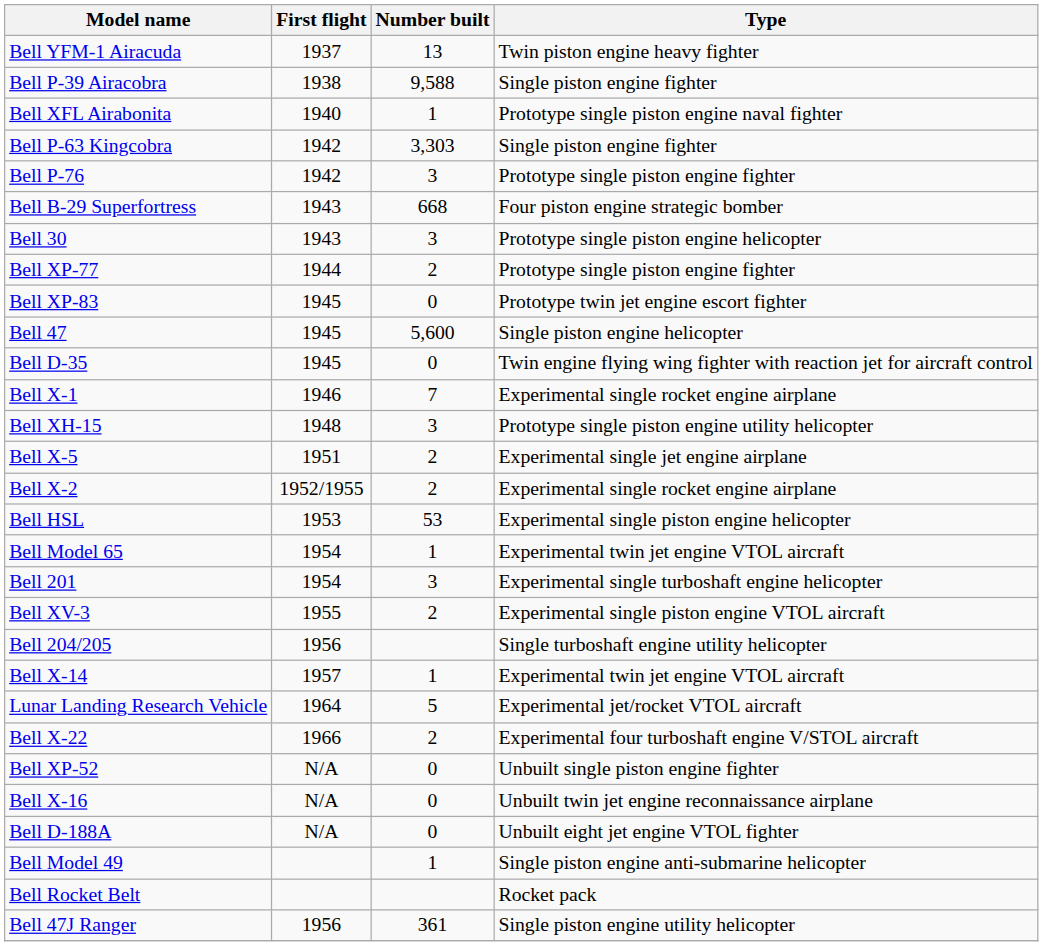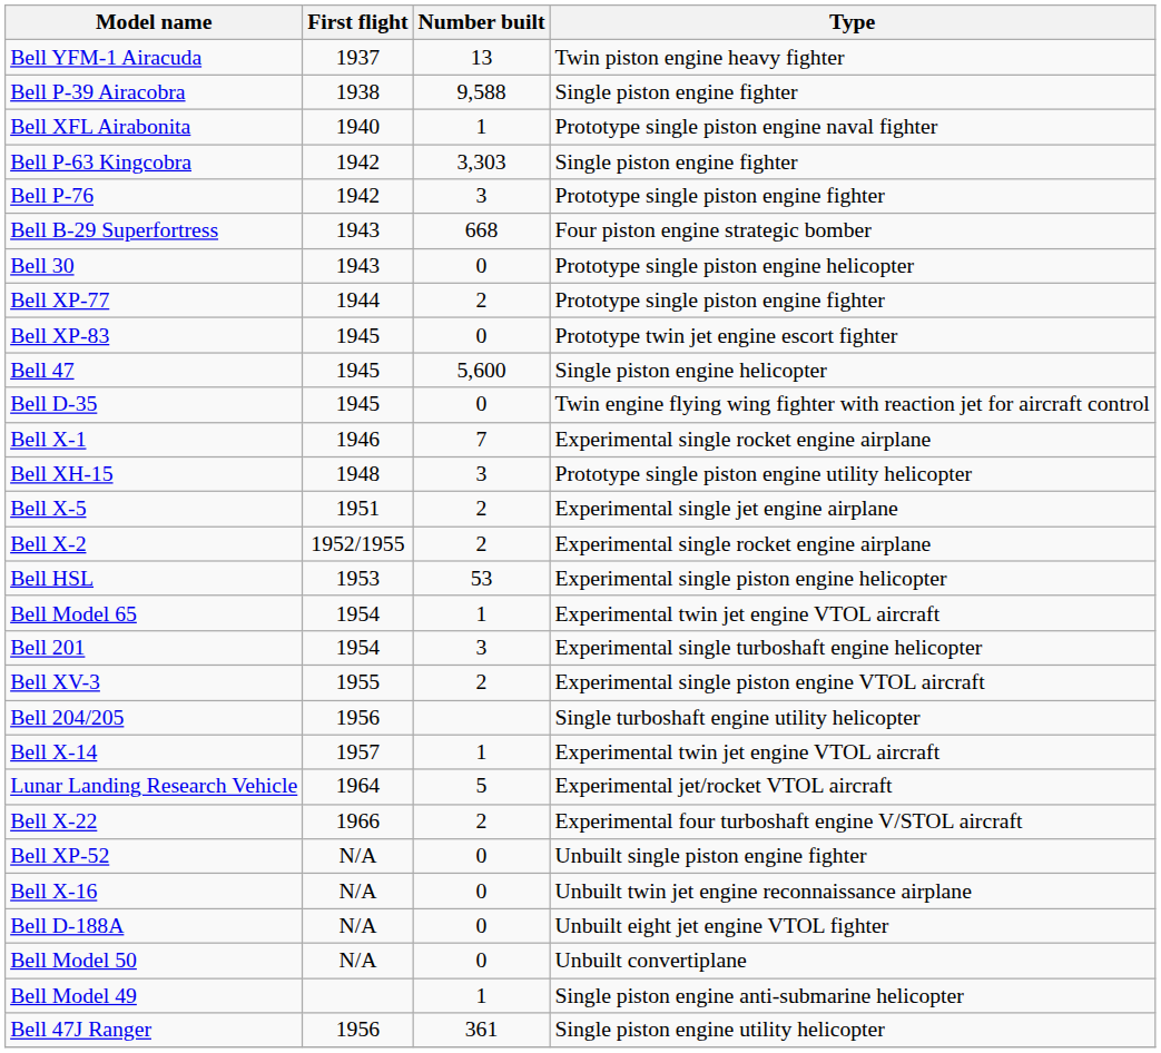Bell 30 | Number built: 3 -> 0
+ row: Bell Model 50 | N/A | 0 | Unbuilt convertiplane
- row: Bell Rocket Belt | Rocket pack
